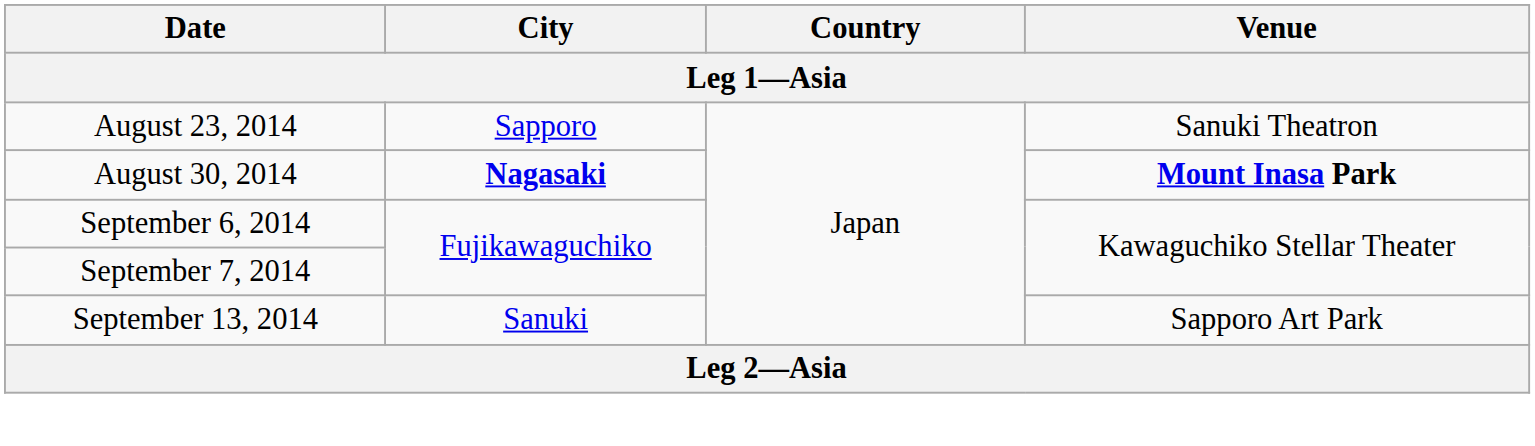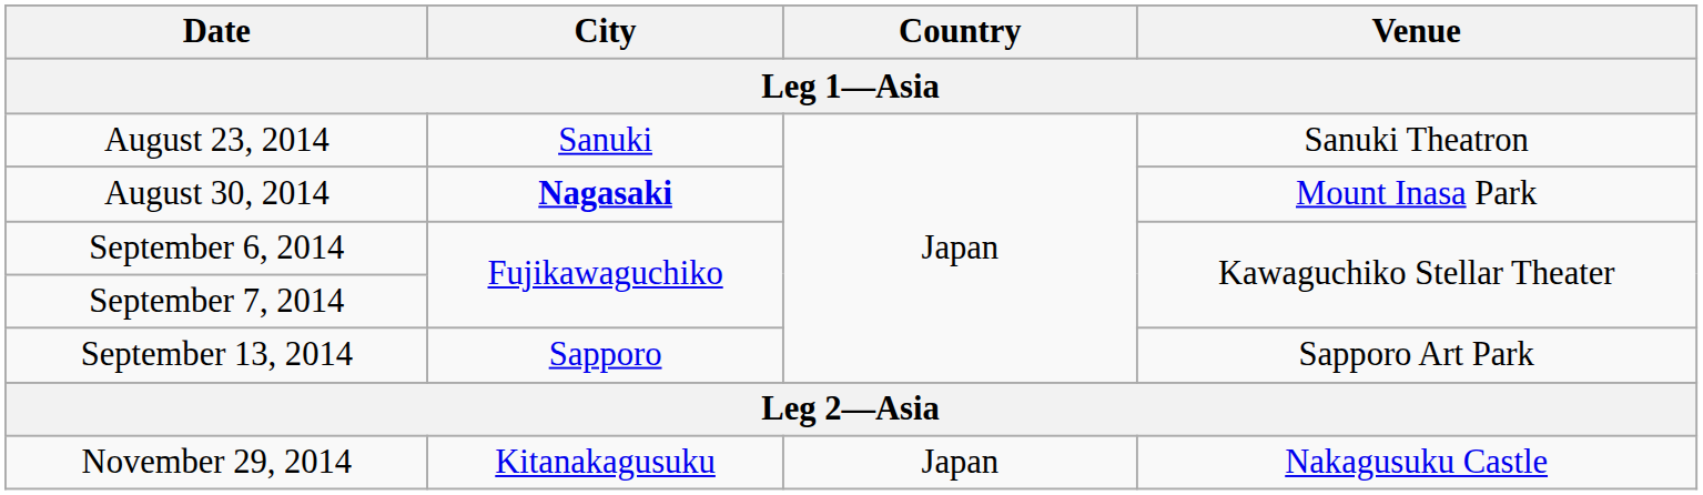August 23, 2014 | City: Sapporo -> Sanuki
August 30, 2014 | Venue: bold -> normal
September 13, 2014 | City: Sanuki -> Sapporo
+ row: November 29, 2014 | Kitanakagusuku | Japan | Nakagusuku Castle
